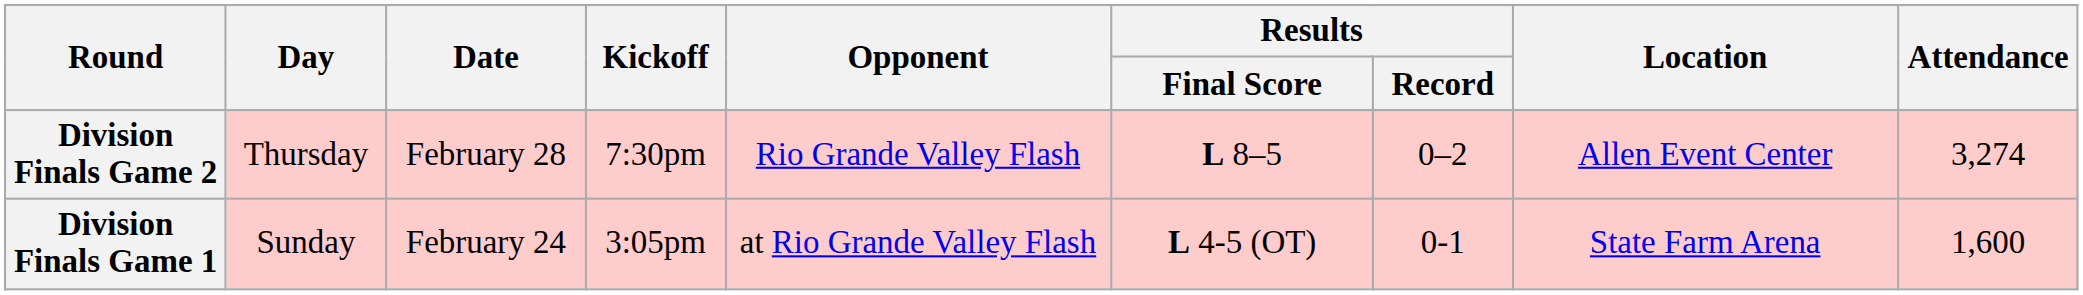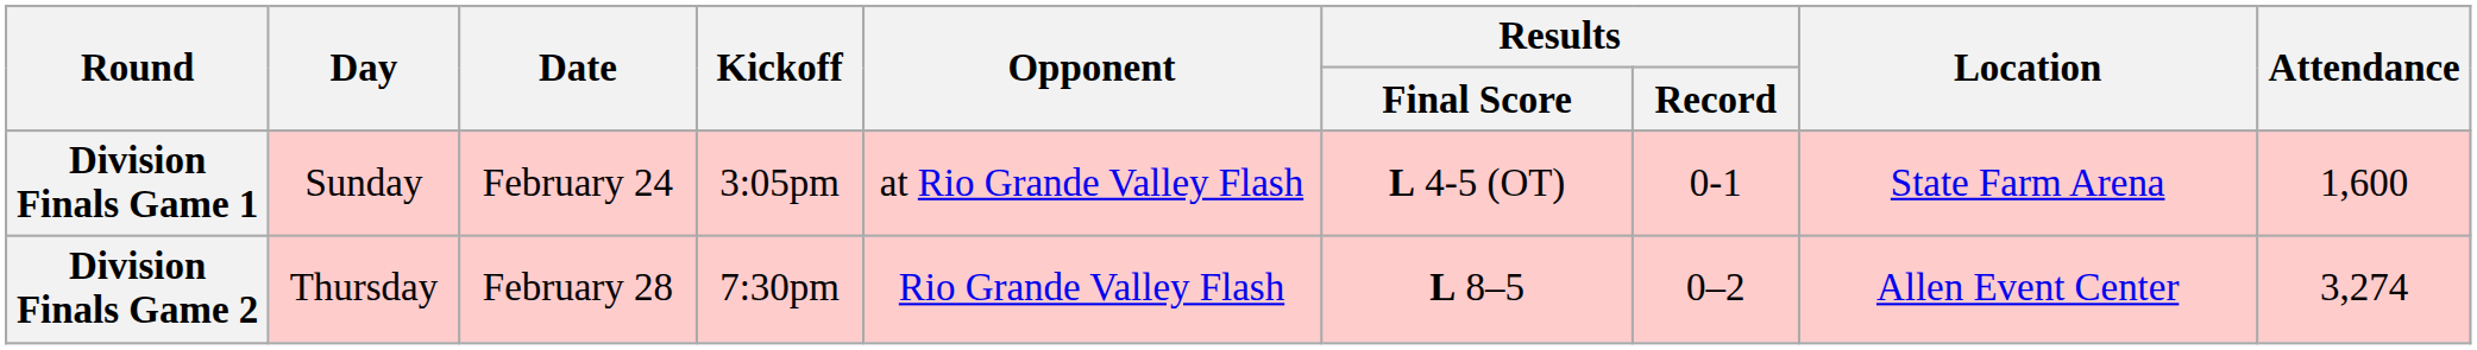rows swapped: Division Finals Game 1 <-> Division Finals Game 2
